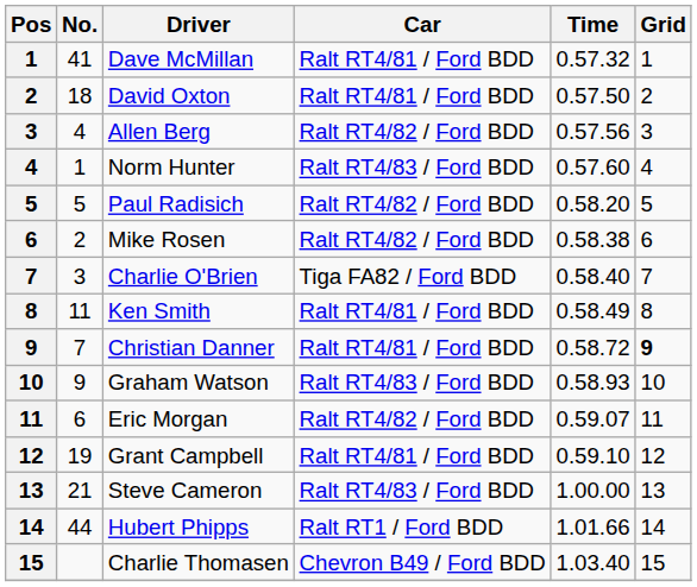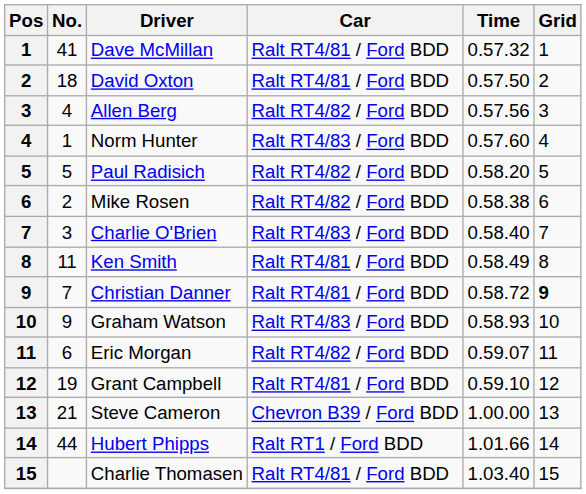Charlie O'Brien | Car: Tiga FA82 / Ford BDD -> Ralt RT4/83 / Ford BDD
Steve Cameron | Car: Ralt RT4/83 / Ford BDD -> Chevron B39 / Ford BDD
Charlie Thomasen | Car: Chevron B49 / Ford BDD -> Ralt RT4/81 / Ford BDD
